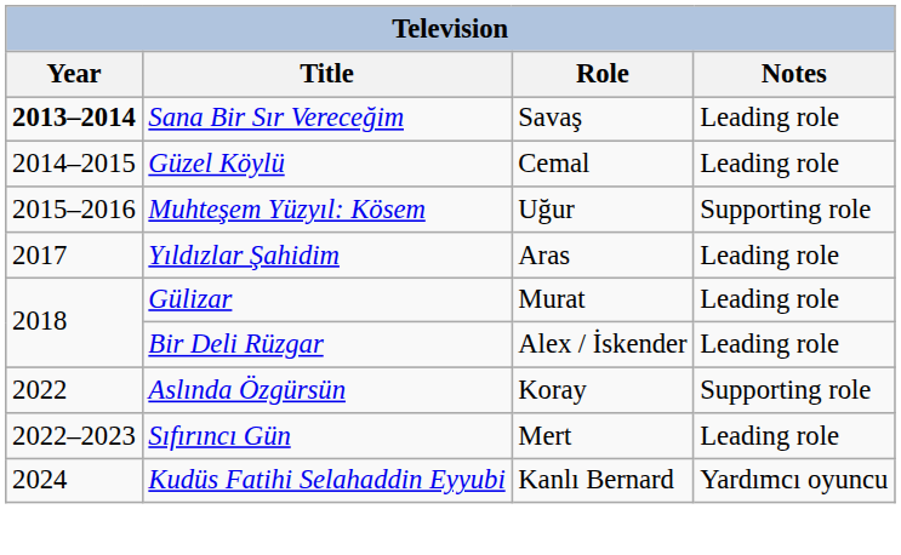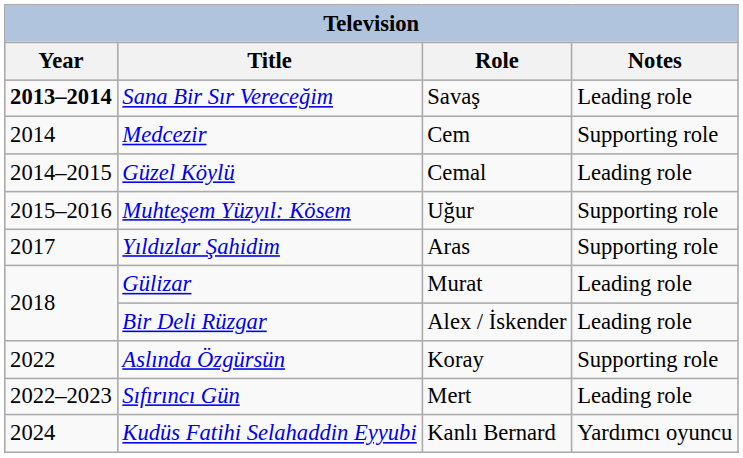+ row: 2014 | Medcezir | Cem | Supporting role
Yıldızlar Şahidim | Notes: Leading role -> Supporting role
